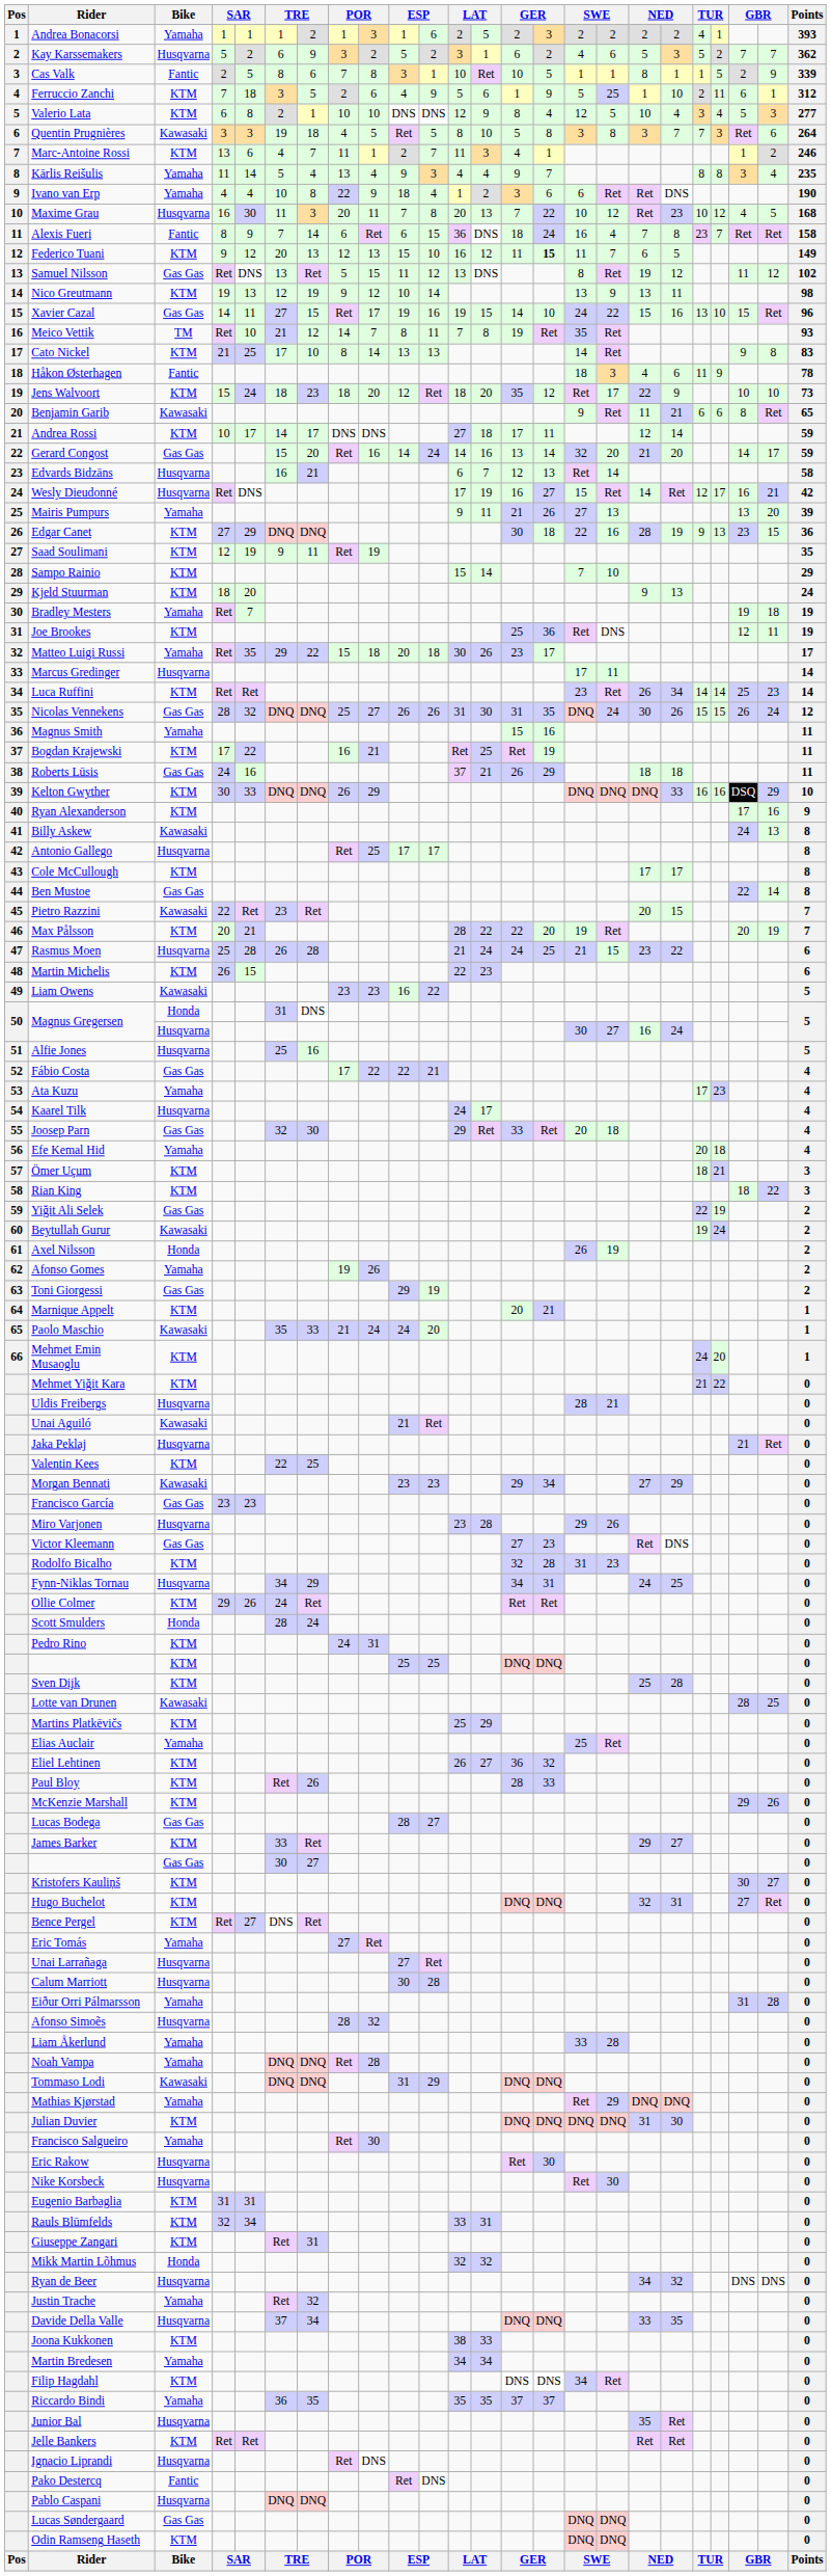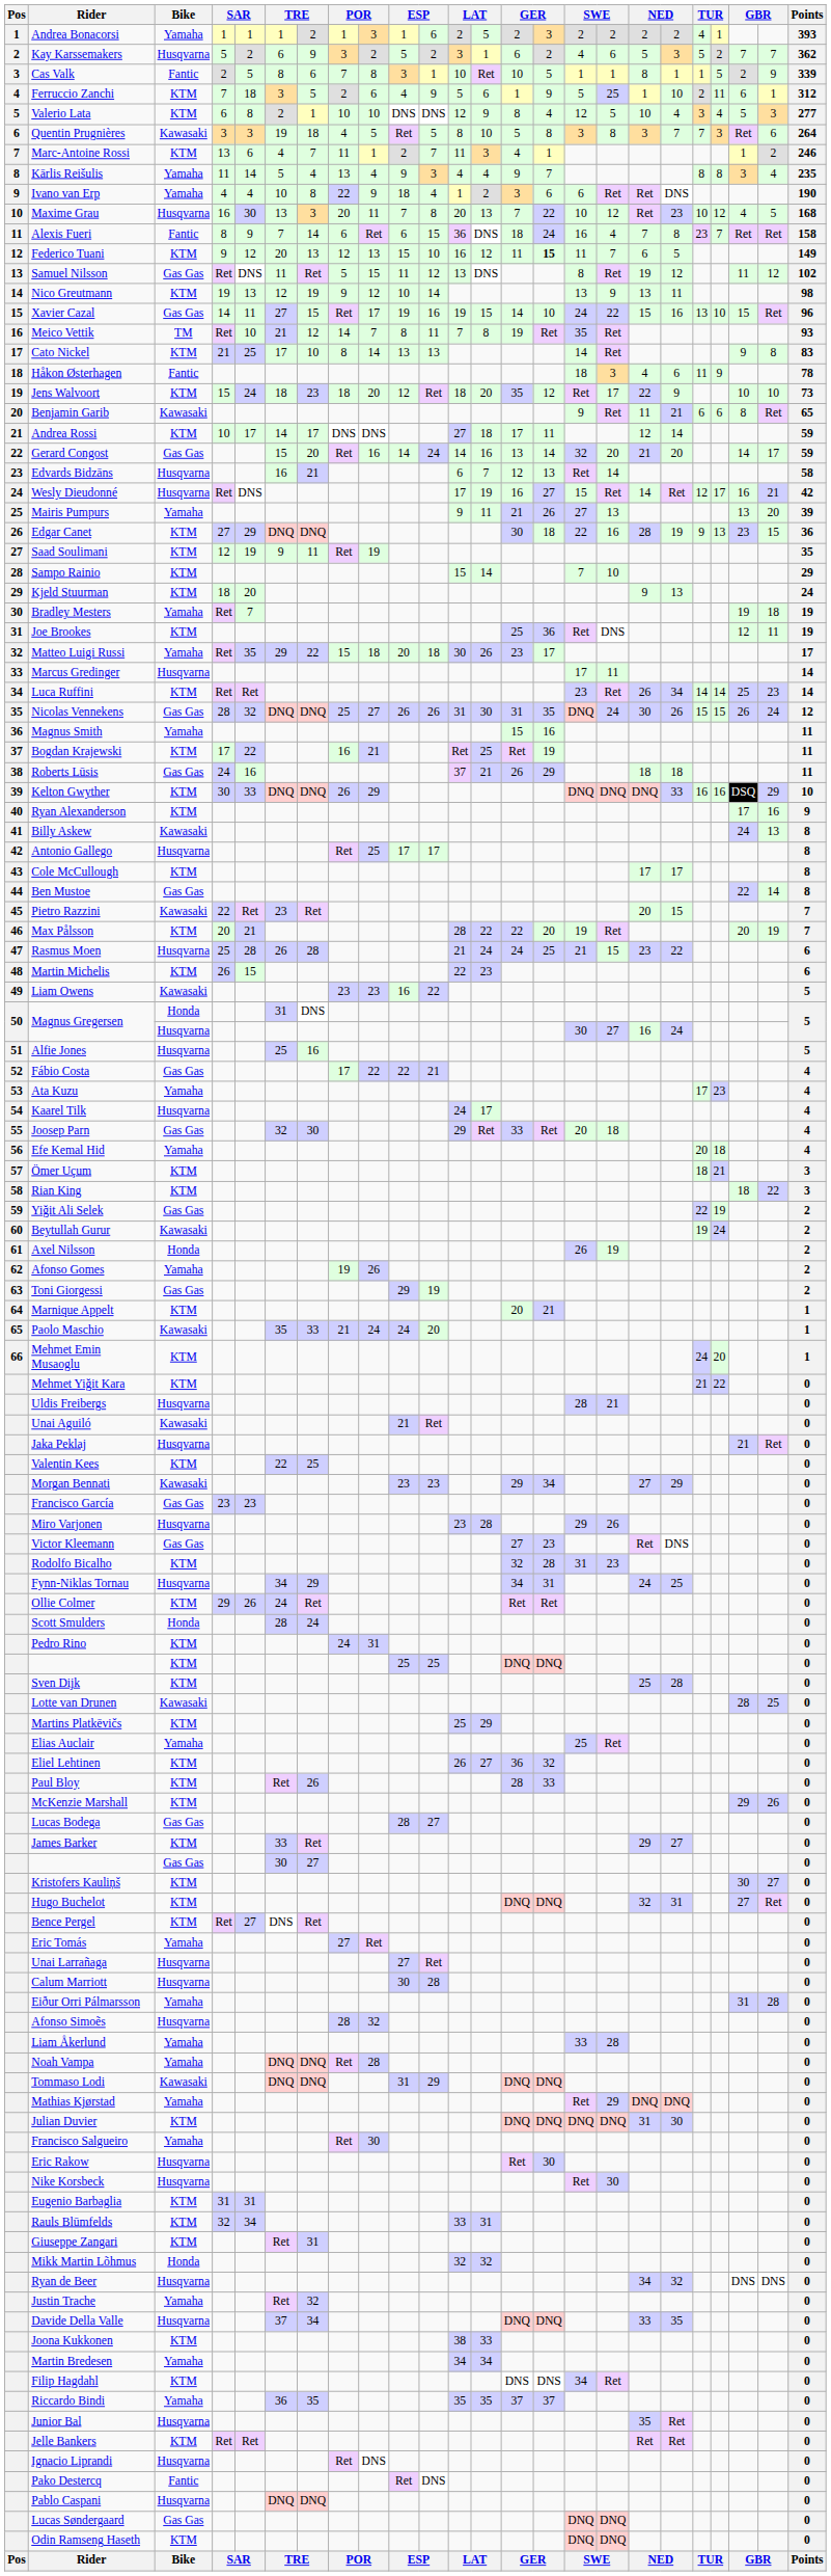Maxime Grau | column 6: 11 -> 13
Samuel Nilsson | column 6: 13 -> 11
